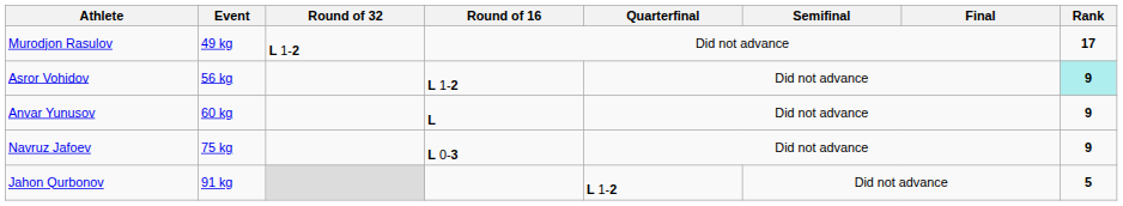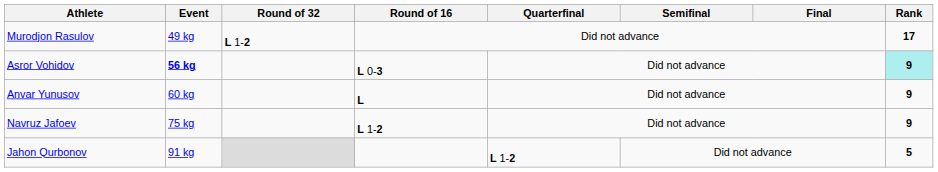Asror Vohidov | Event: normal -> bold
Asror Vohidov | Round of 16: L 1-2 -> L 0-3
Navruz Jafoev | Round of 16: L 0-3 -> L 1-2
